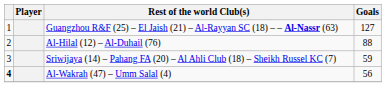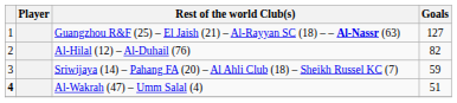Al-Hilal (12) – Al-Duhail (76) | Goals: 88 -> 82
Al-Wakrah (47) – Umm Salal (4) | Goals: 56 -> 51
